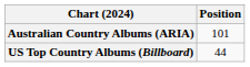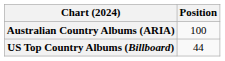Australian Country Albums (ARIA) | Position: 101 -> 100
